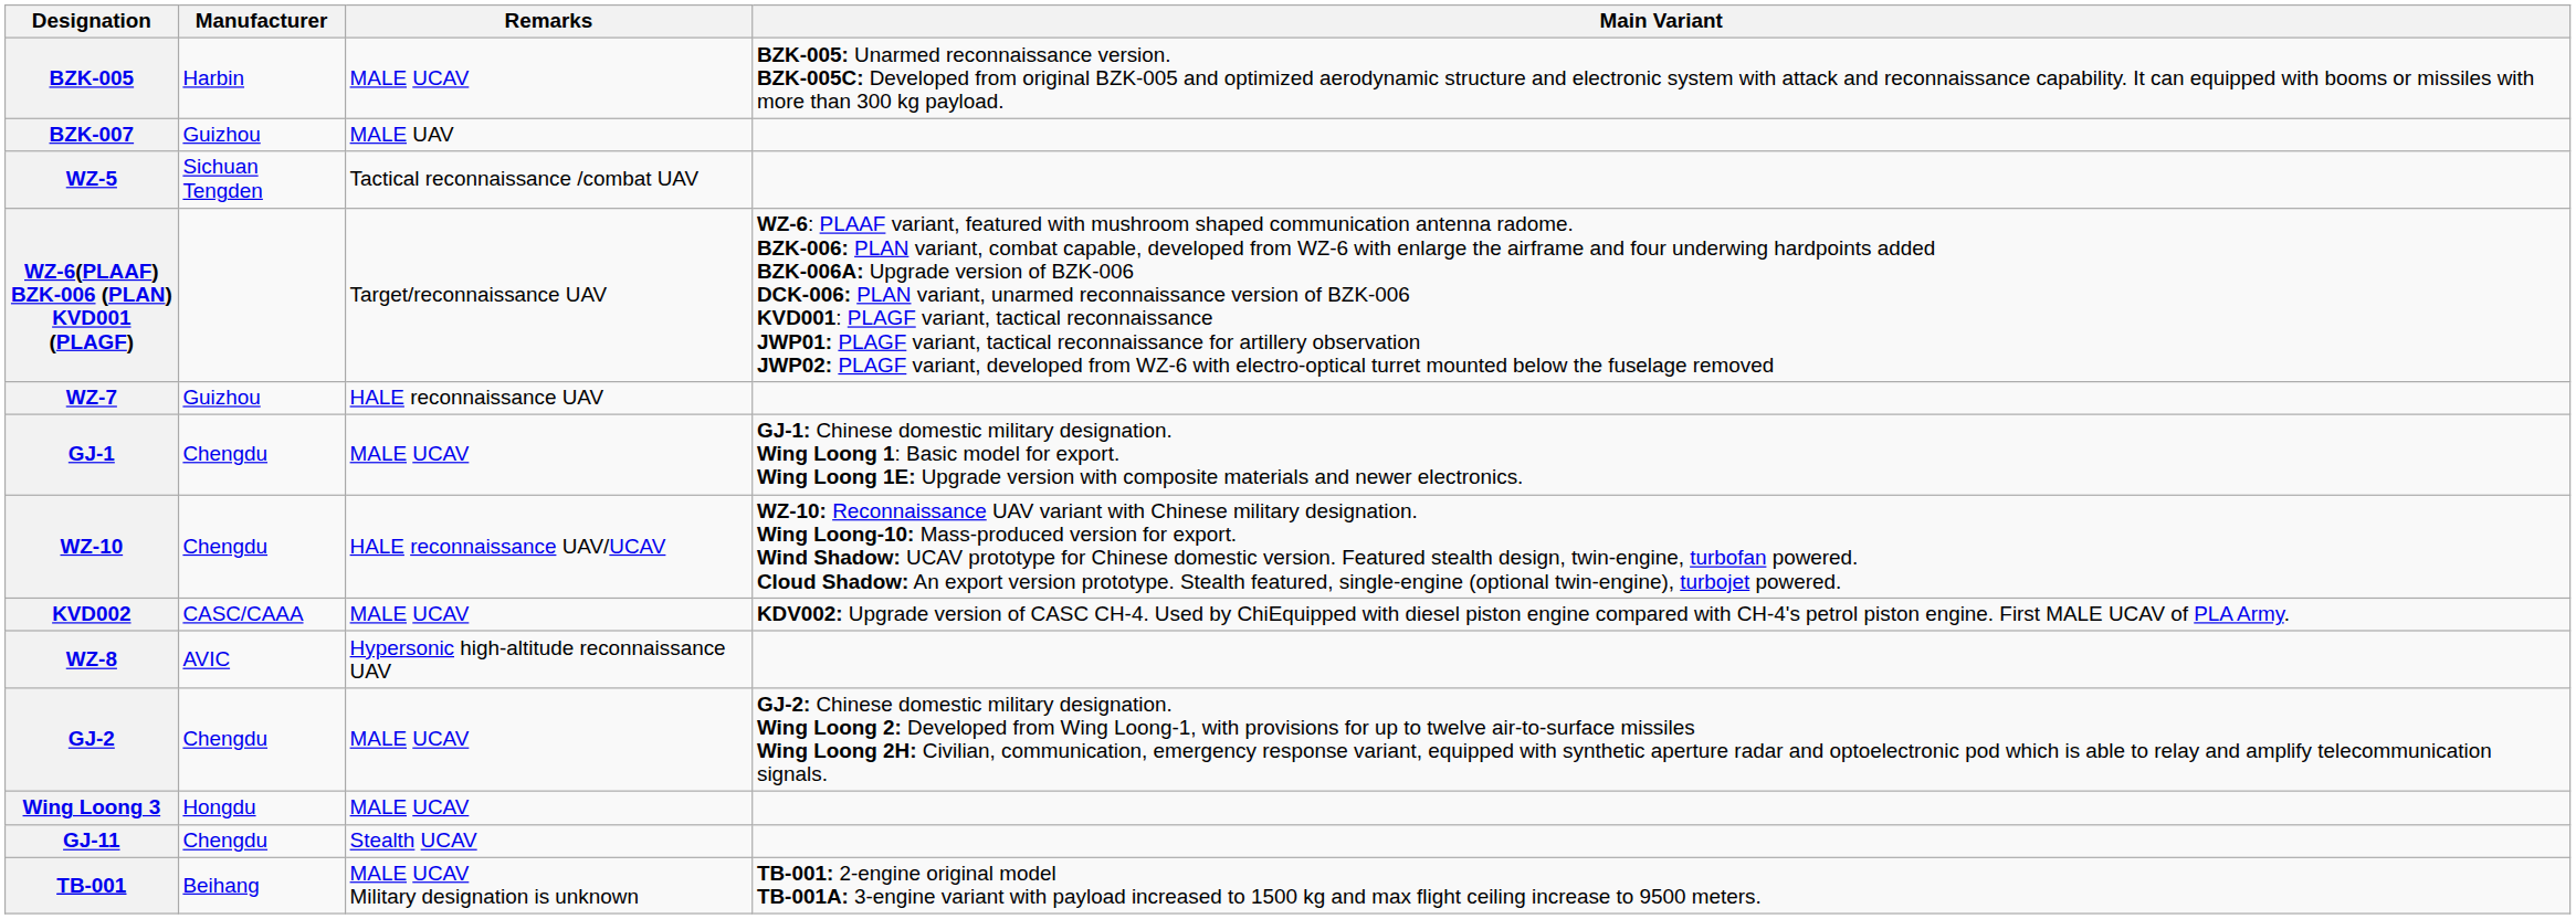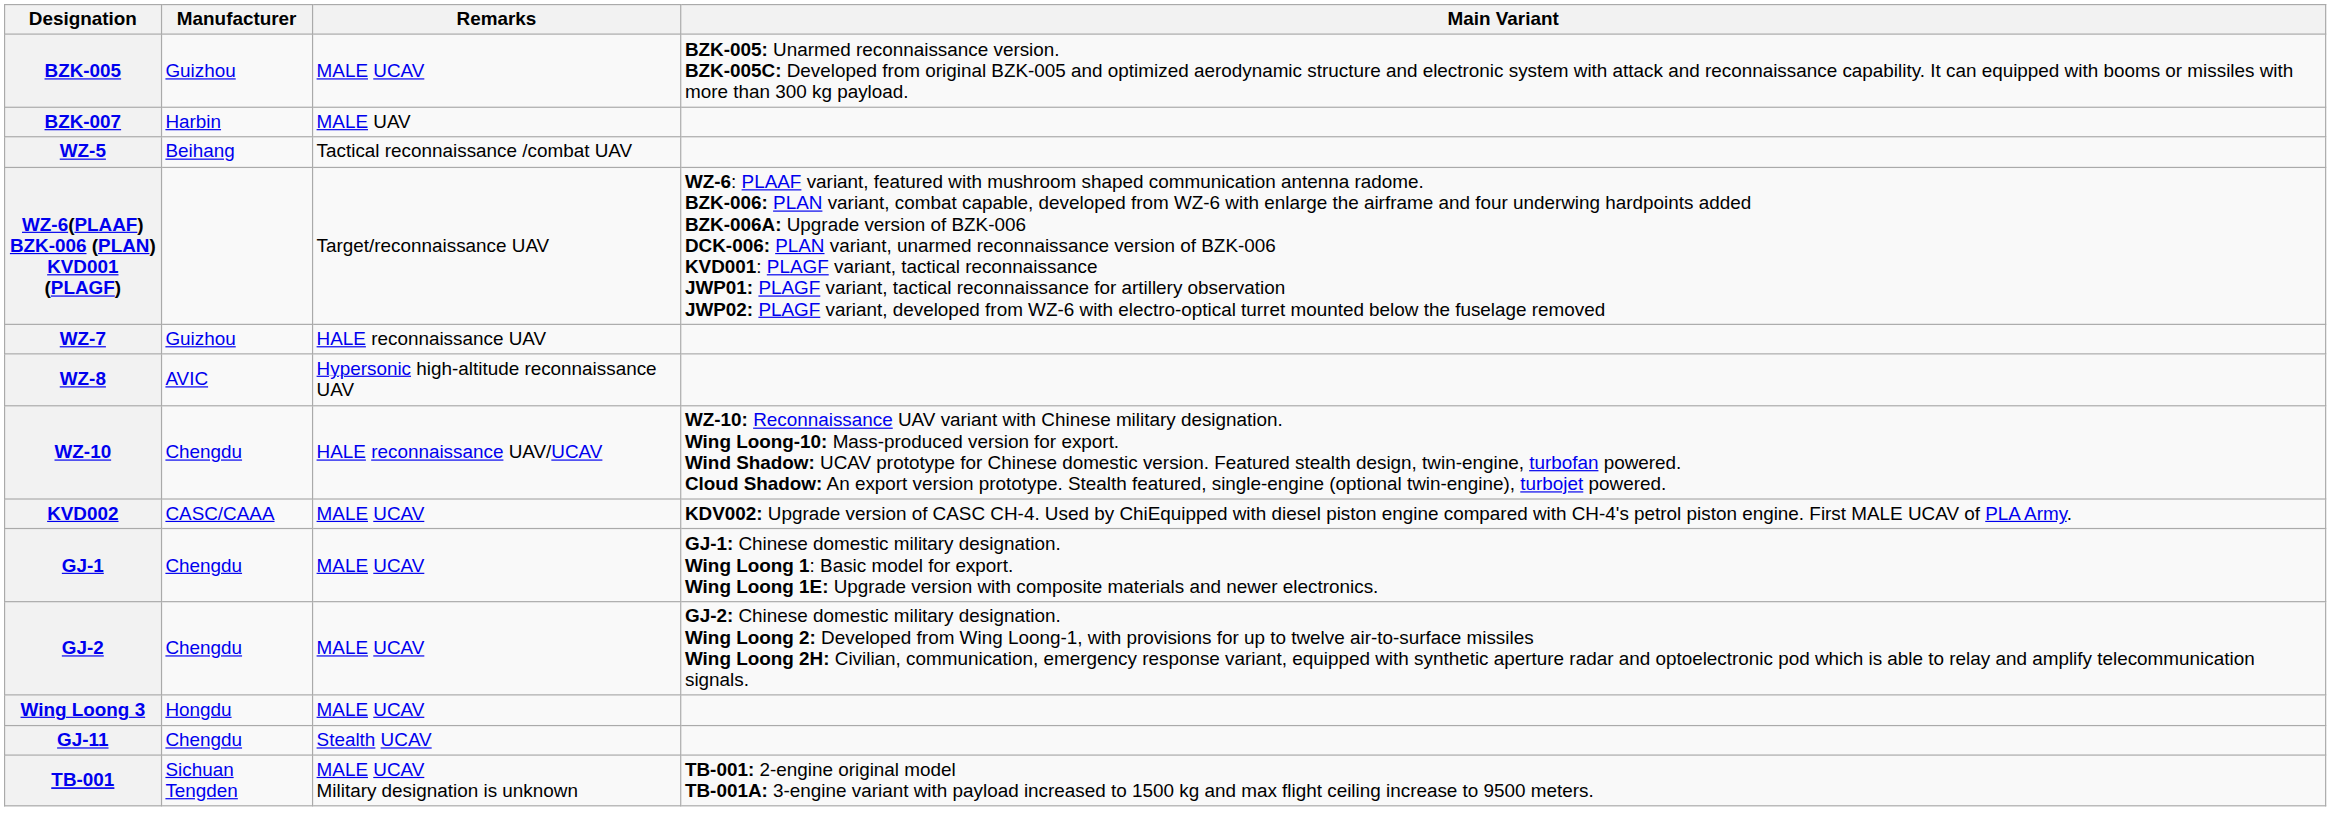BZK-005 | Manufacturer: Harbin -> Guizhou
BZK-007 | Manufacturer: Guizhou -> Harbin
WZ-5 | Manufacturer: Sichuan Tengden -> Beihang
rows swapped: WZ-8 <-> GJ-1
TB-001 | Manufacturer: Beihang -> Sichuan Tengden
